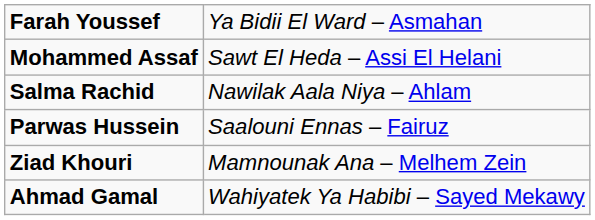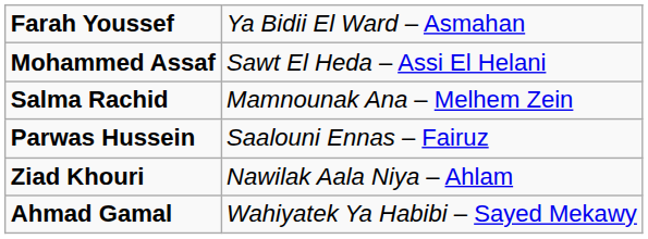Salma Rachid | column 2: Nawilak Aala Niya – Ahlam -> Mamnounak Ana – Melhem Zein
Ziad Khouri | column 2: Mamnounak Ana – Melhem Zein -> Nawilak Aala Niya – Ahlam
